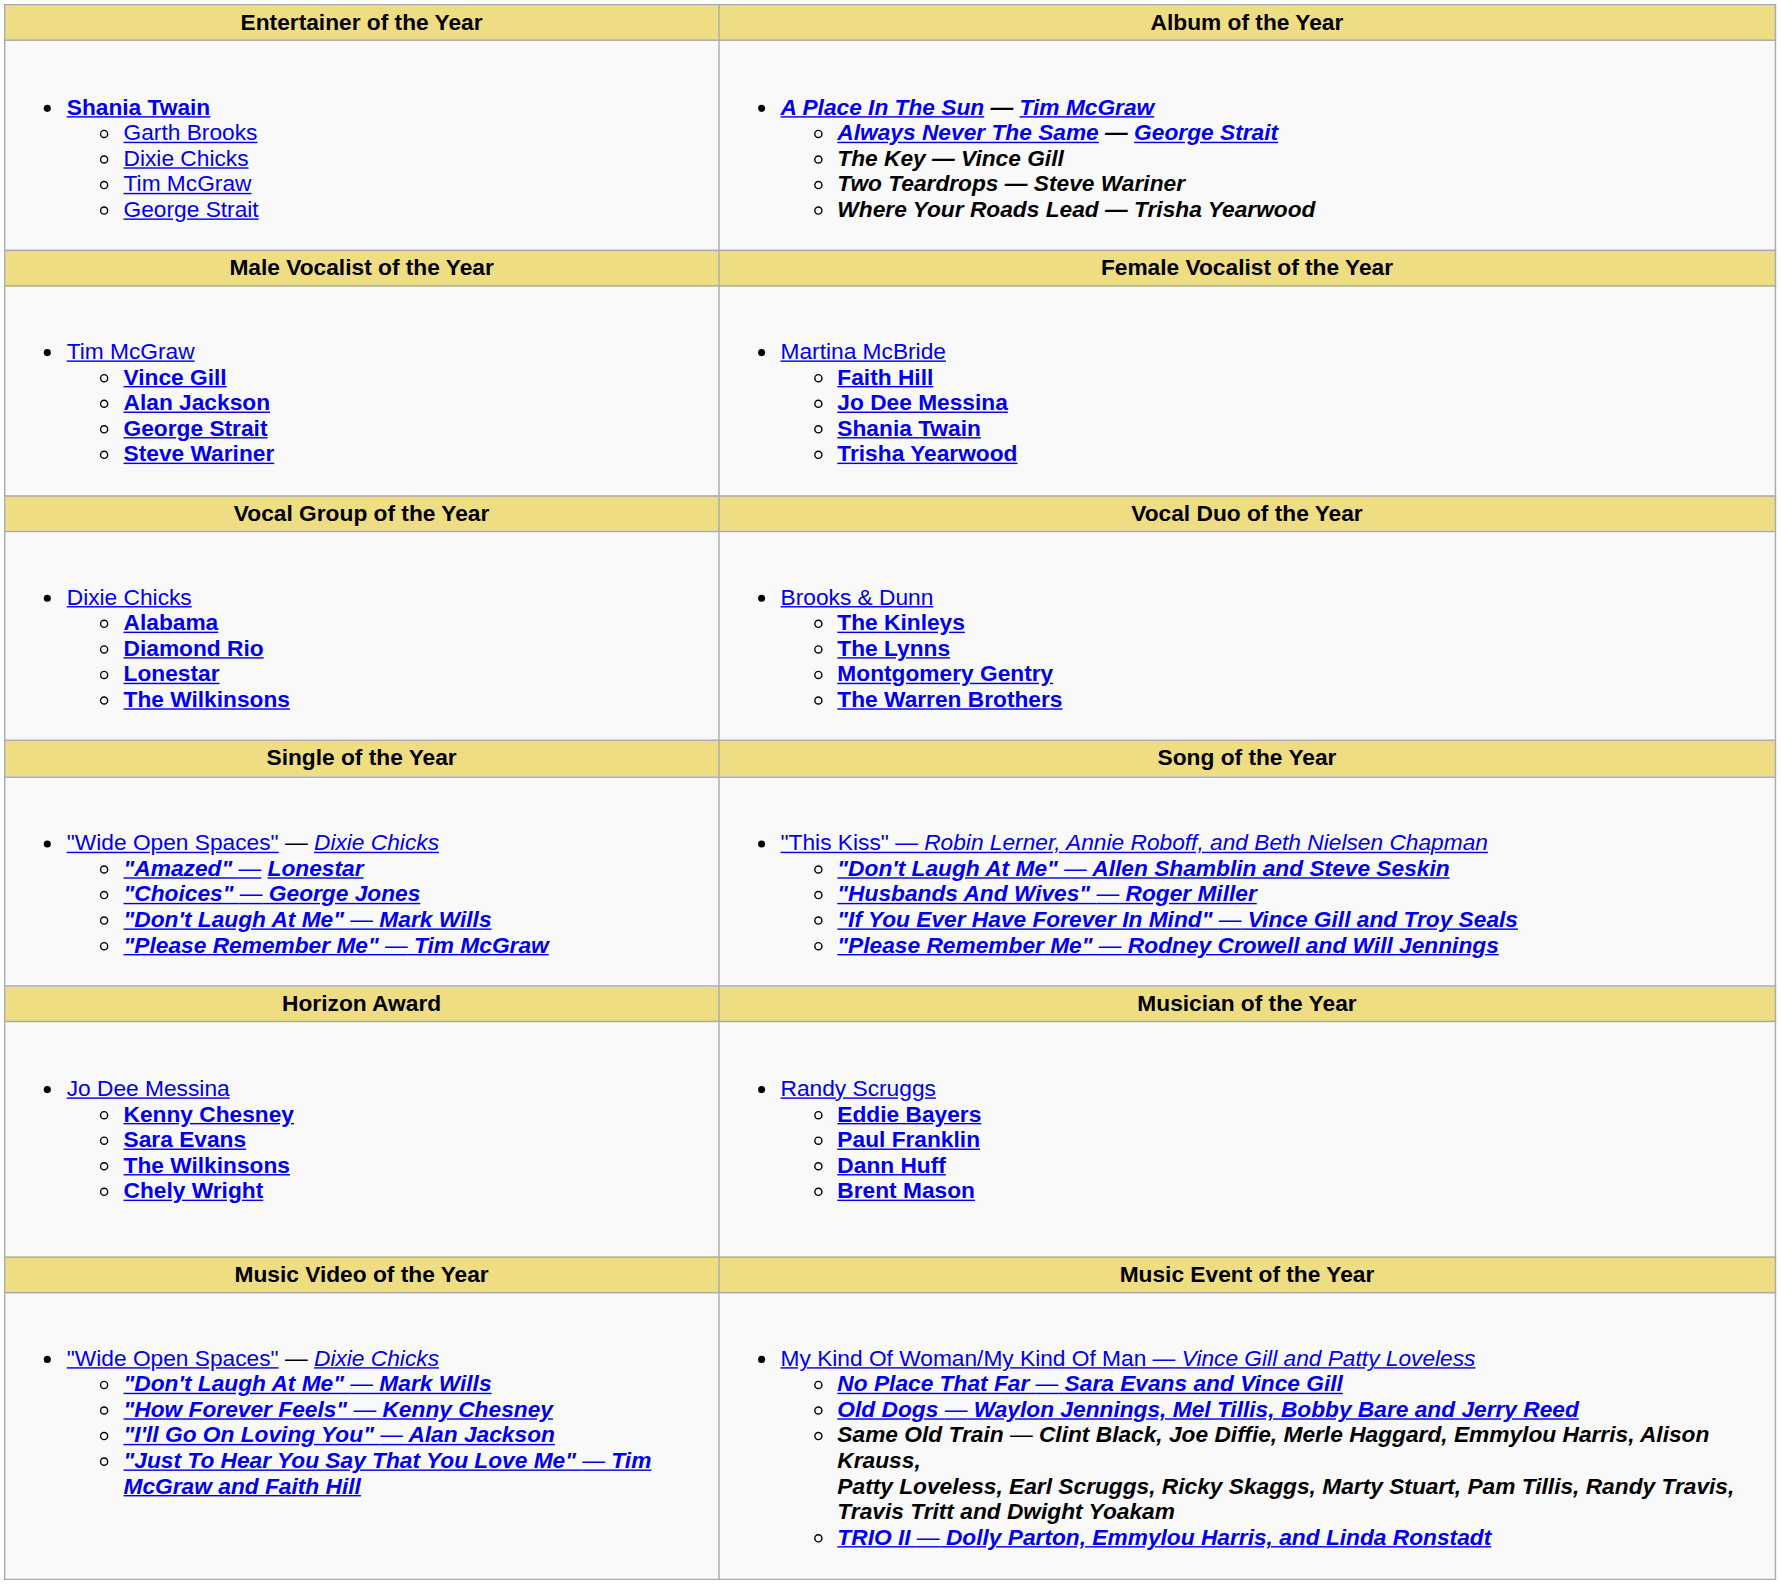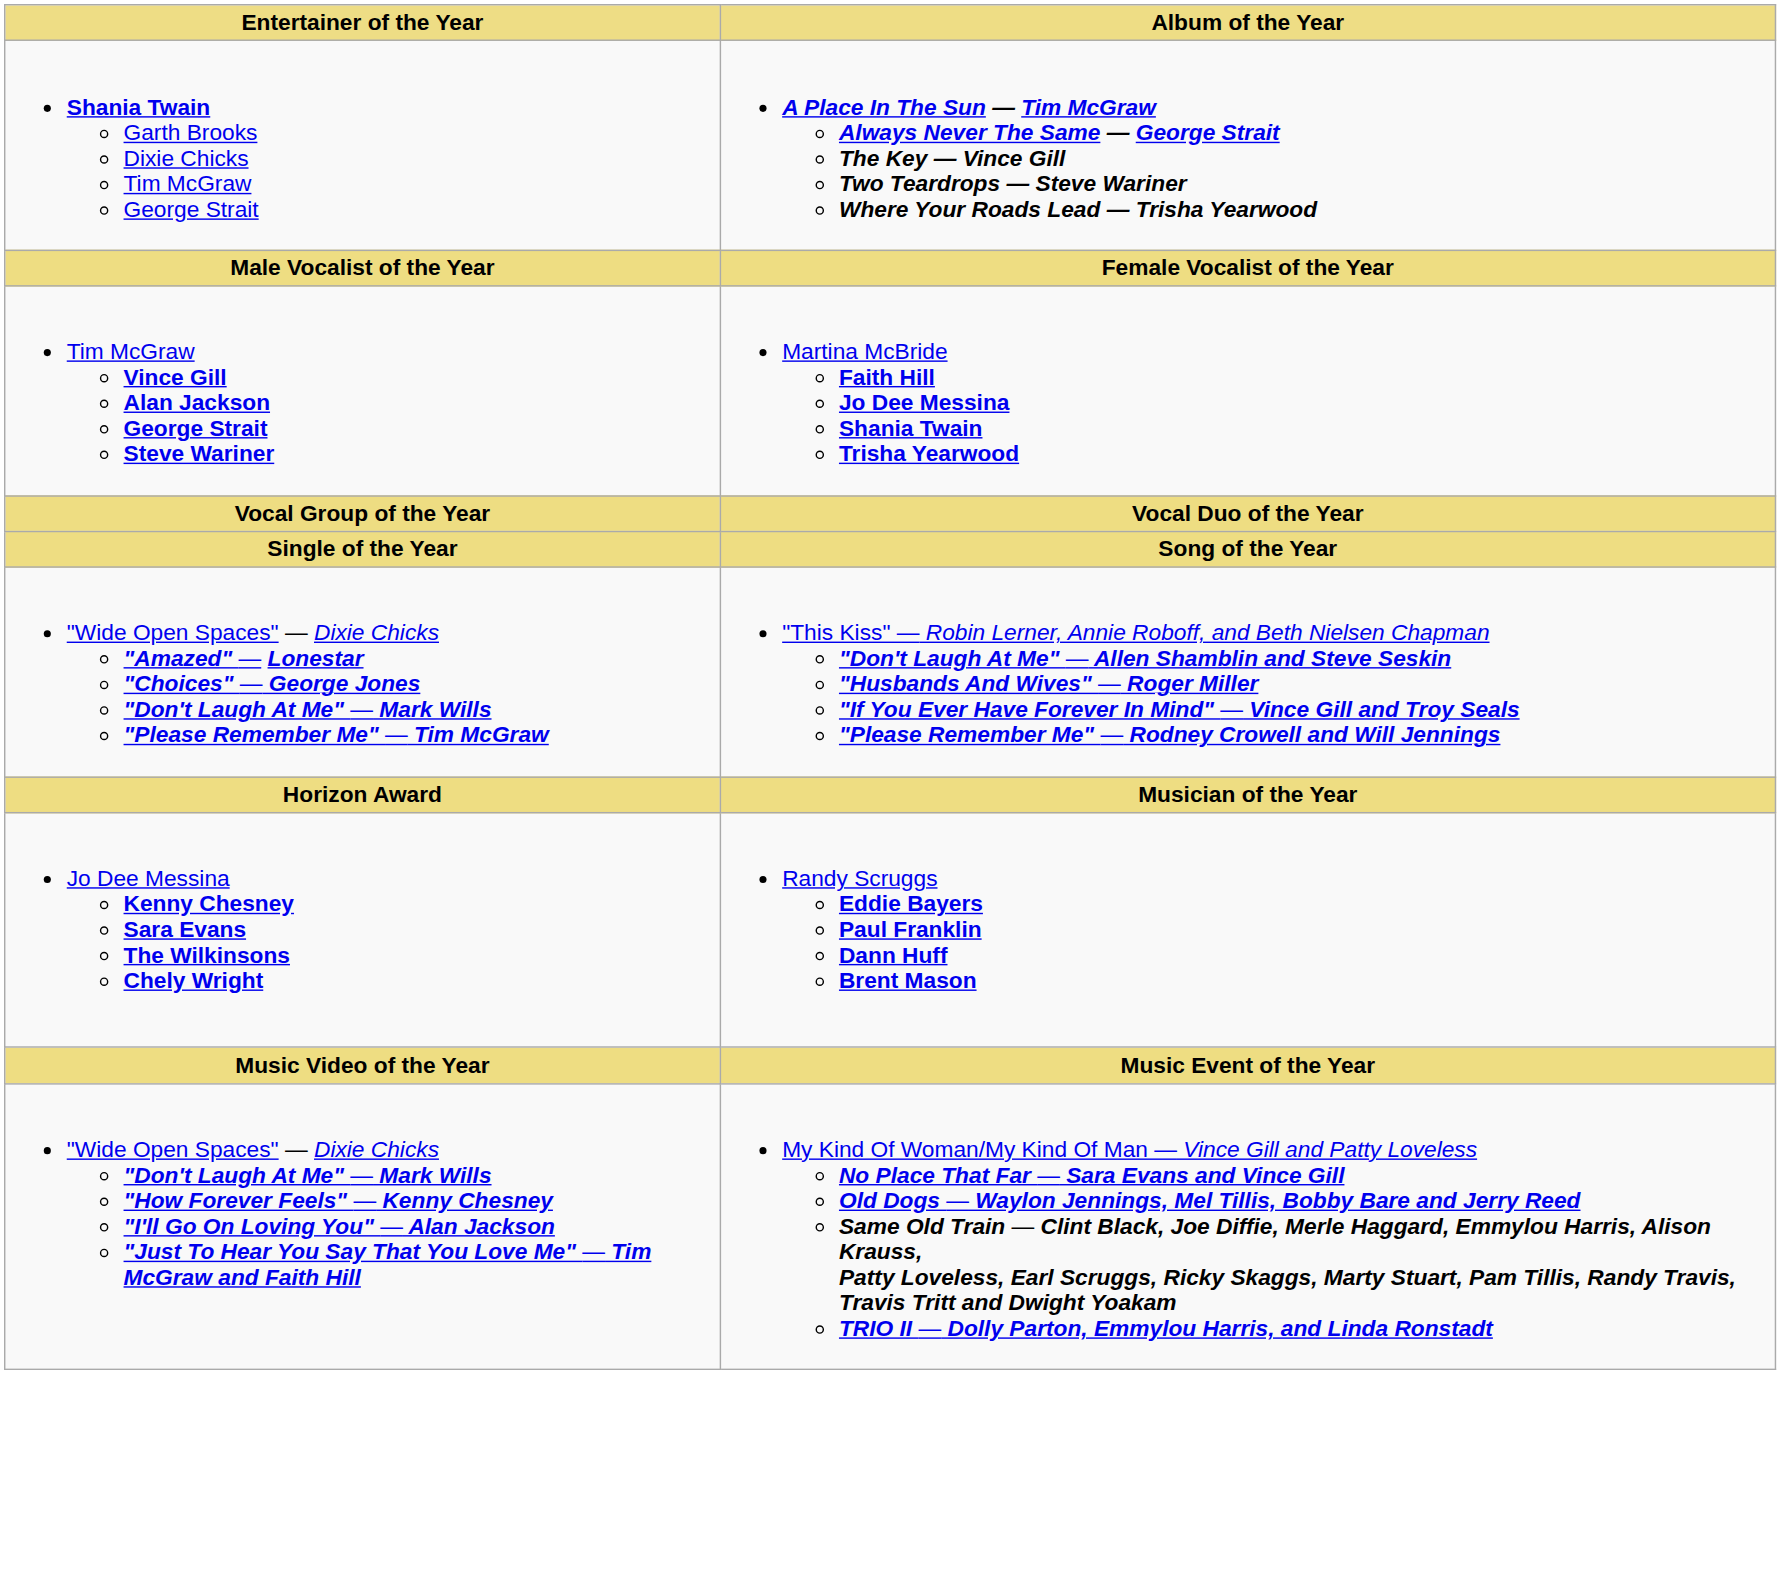- row: Dixie Chicks Alabama Diamond Rio Lonestar The Wilkinsons | Brooks & Dunn The Kinleys The Lynns Montgomery Gentry The Warren Brothers
